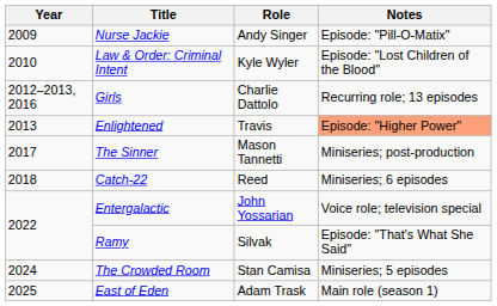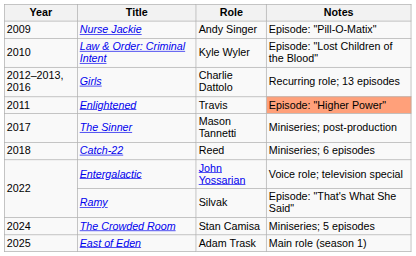Enlightened | Year: 2013 -> 2011
